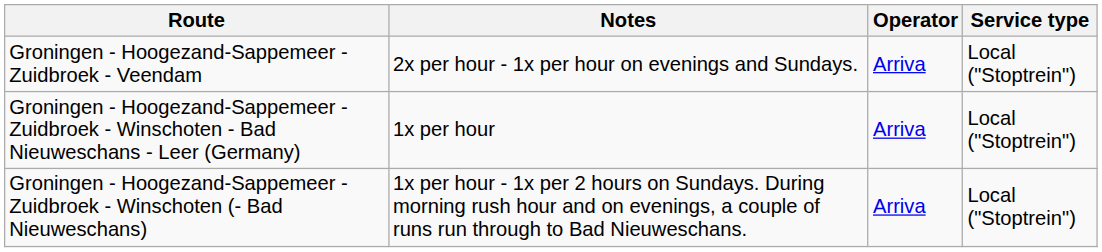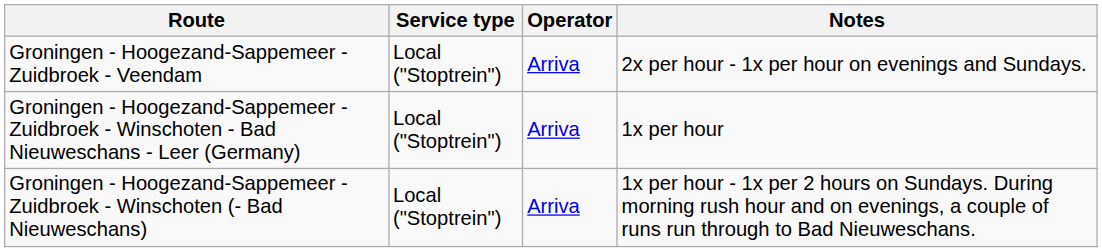columns swapped: Service type <-> Notes
